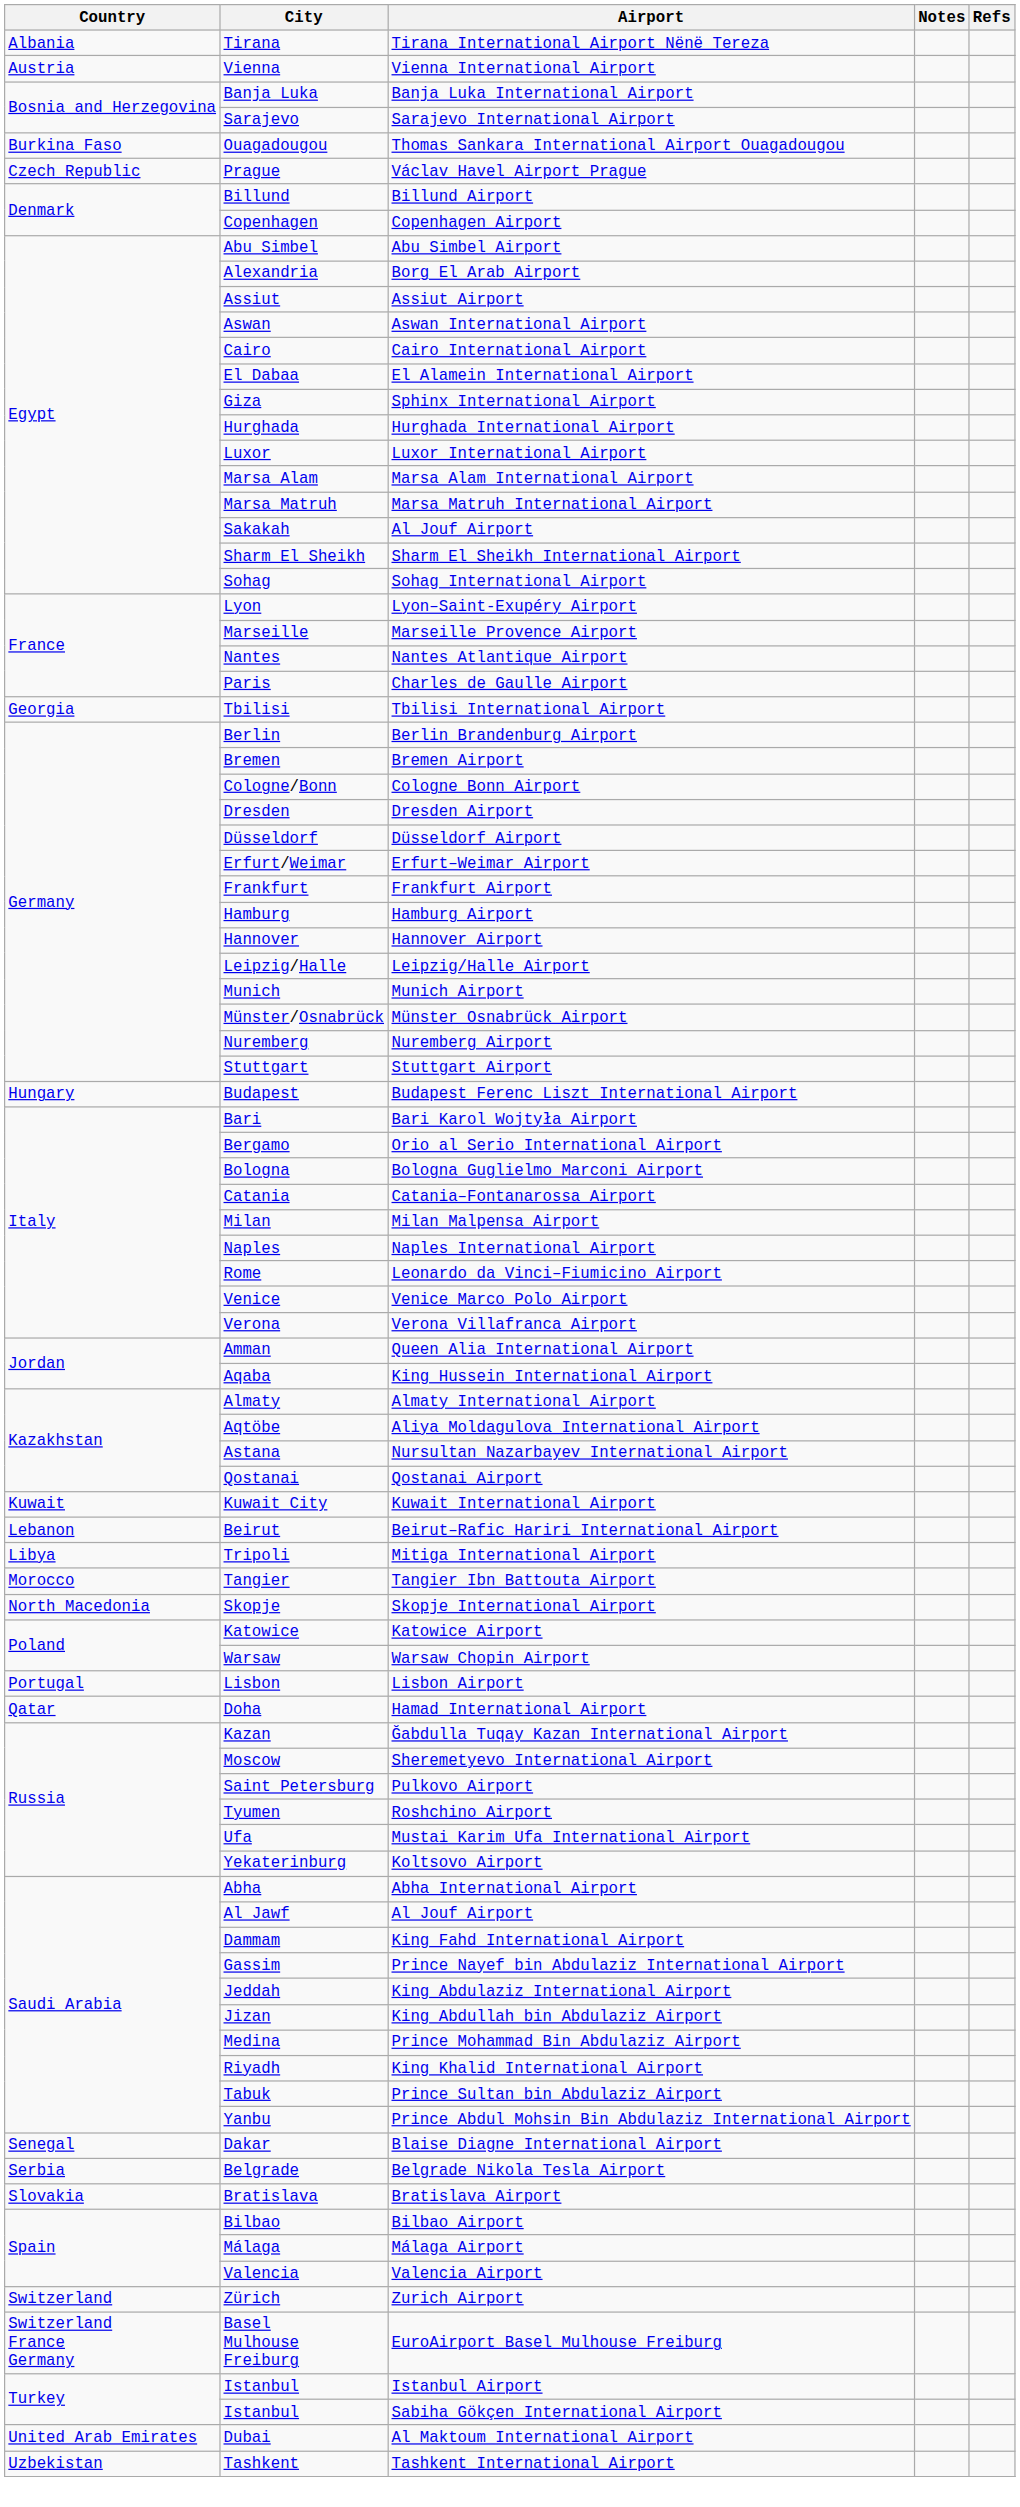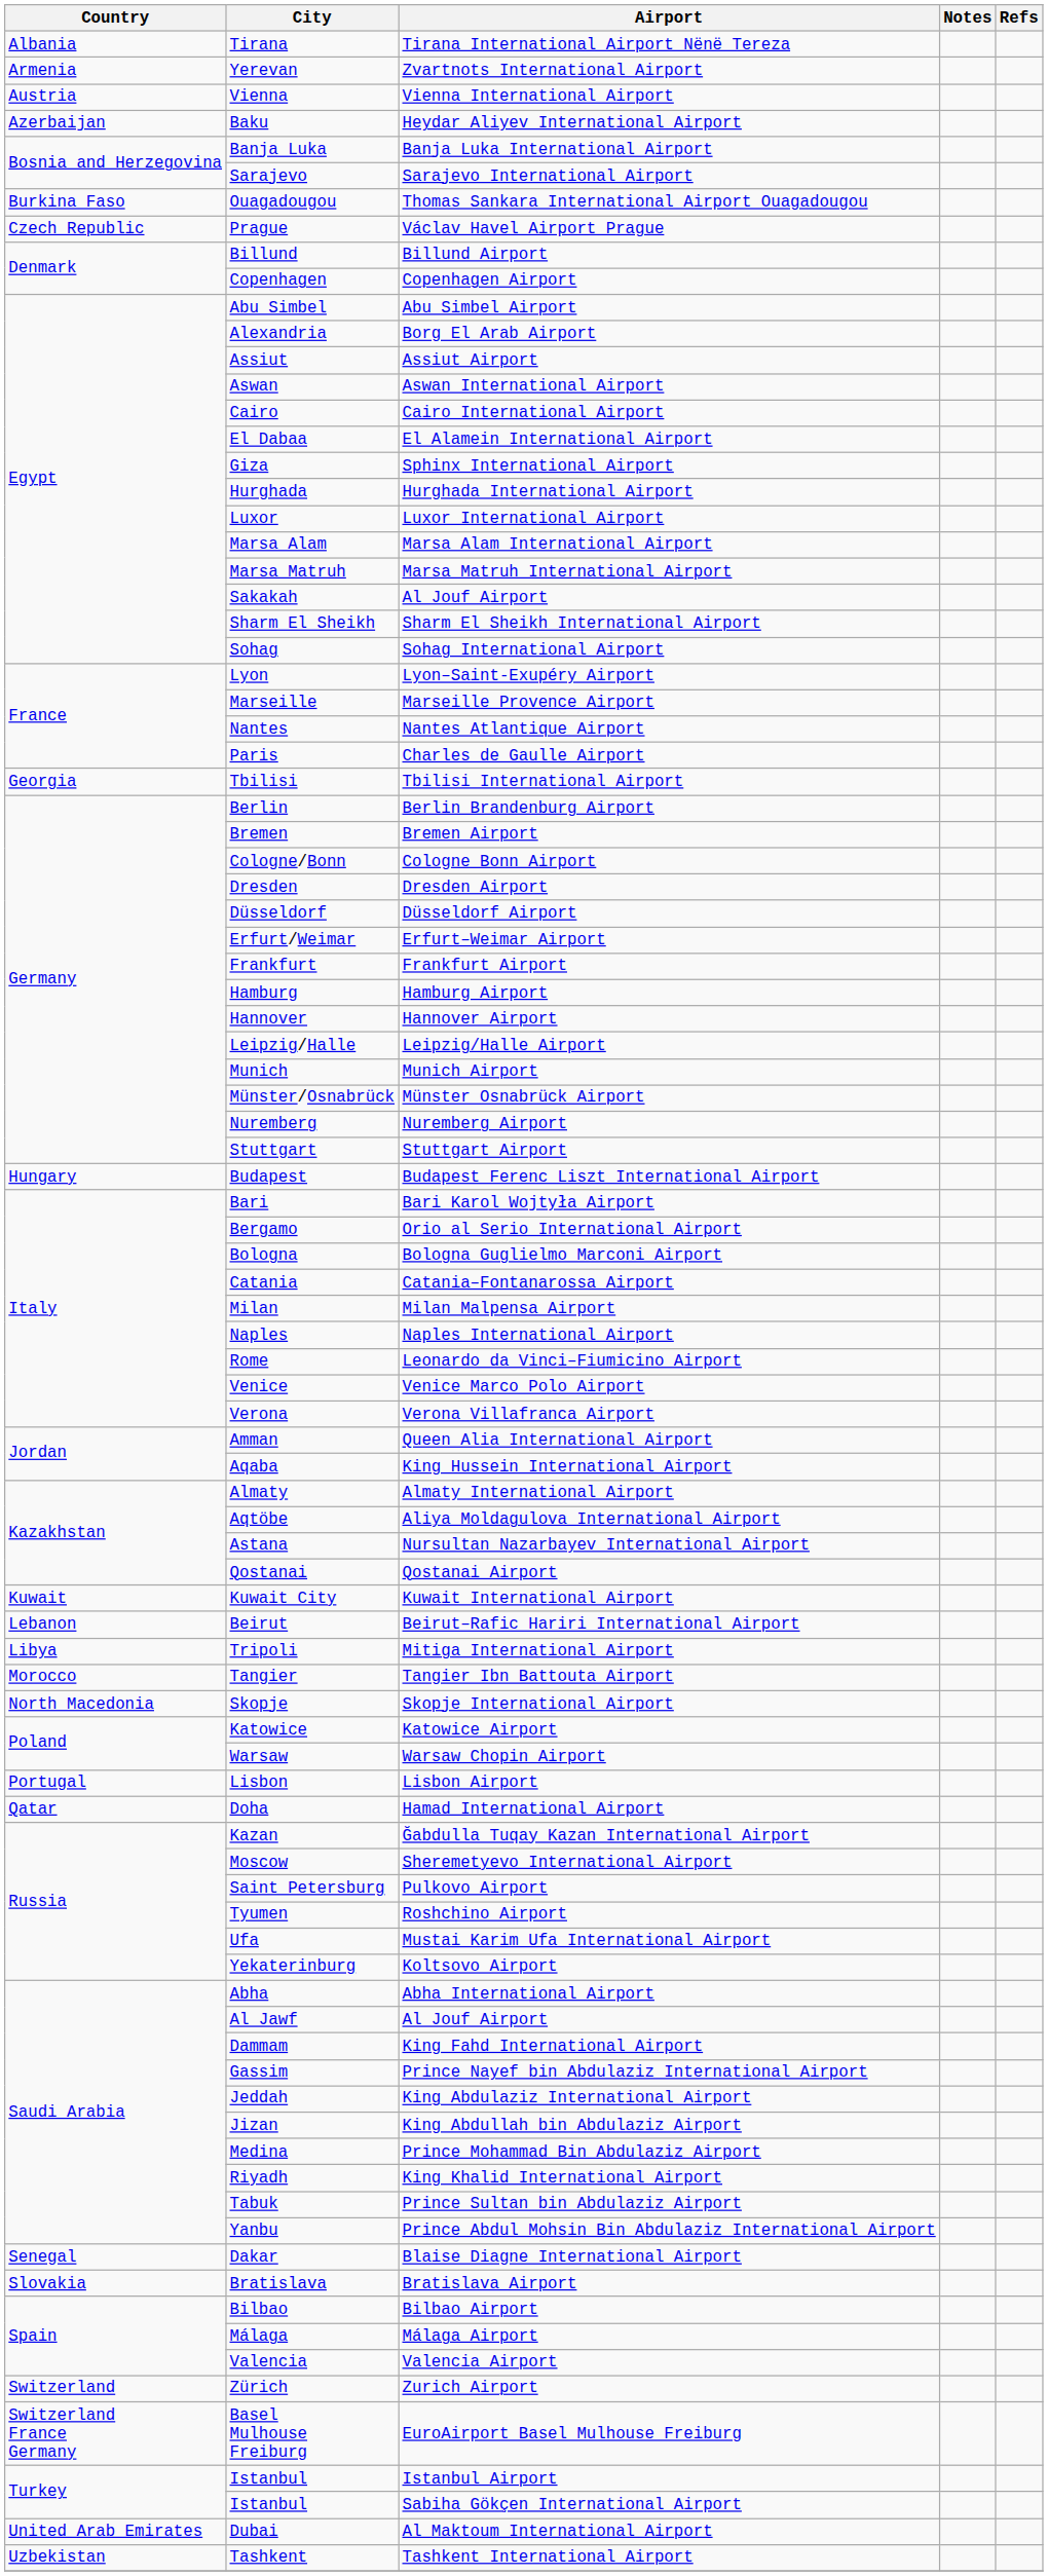+ row: Armenia | Yerevan | Zvartnots International Airport
+ row: Azerbaijan | Baku | Heydar Aliyev International Airport
- row: Serbia | Belgrade | Belgrade Nikola Tesla Airport
